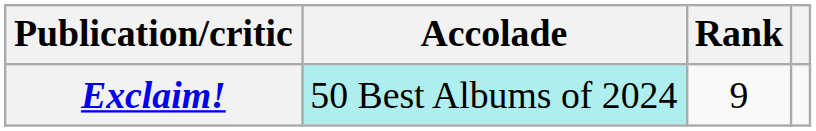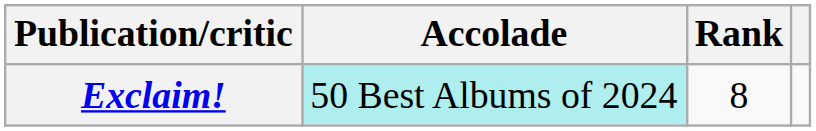Exclaim! | Rank: 9 -> 8
